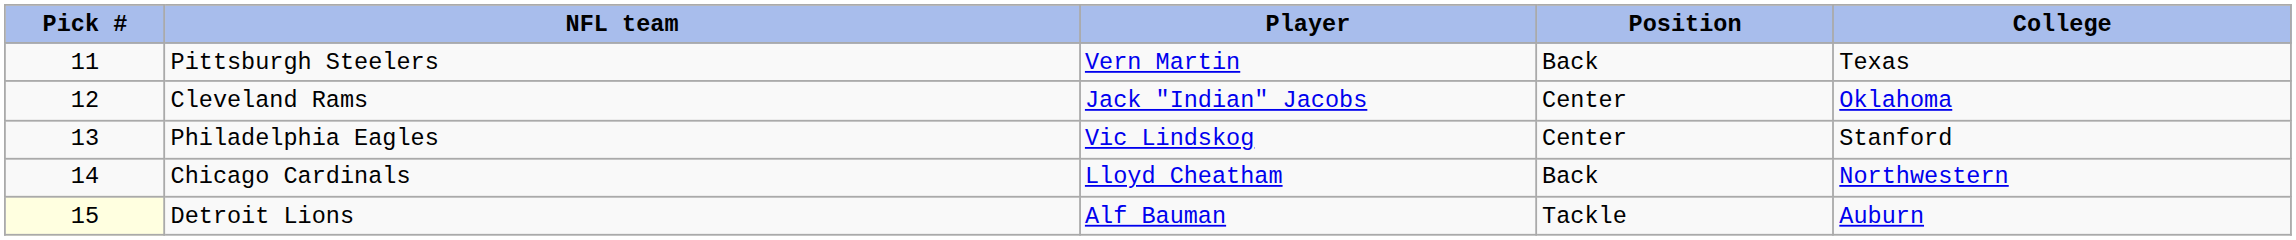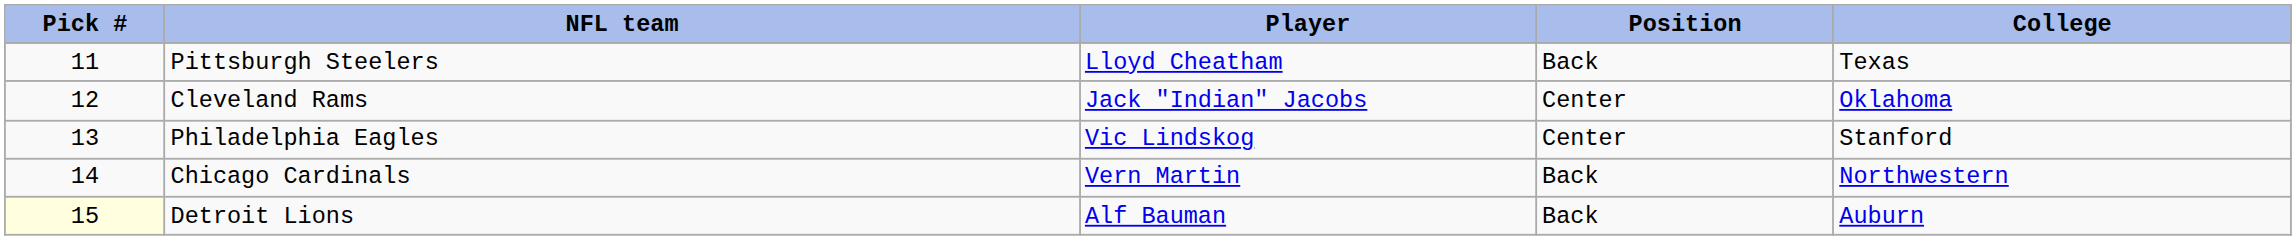Pittsburgh Steelers | Player: Vern Martin -> Lloyd Cheatham
Chicago Cardinals | Player: Lloyd Cheatham -> Vern Martin
Detroit Lions | Position: Tackle -> Back
